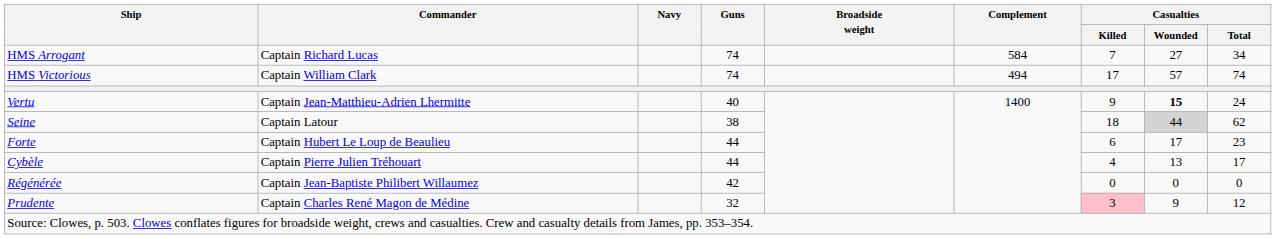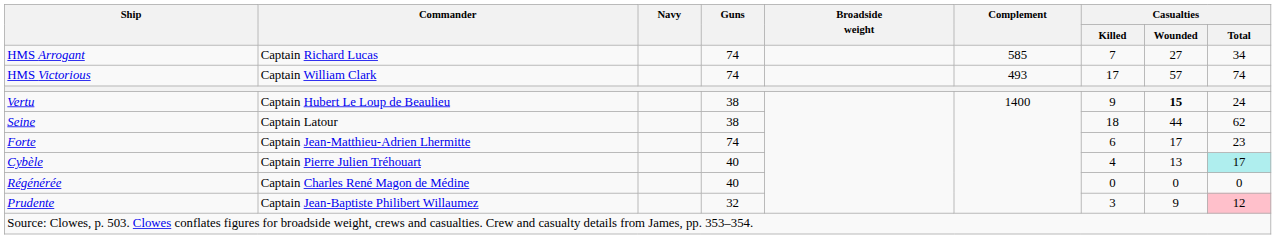HMS Arrogant | Complement: 584 -> 585
HMS Victorious | Complement: 494 -> 493
Vertu | Commander: Captain Jean-Matthieu-Adrien Lhermitte -> Captain Hubert Le Loup de Beaulieu
Vertu | Guns: 40 -> 38
Seine | Casualties / Wounded: lightgrey background -> no background
Forte | Commander: Captain Hubert Le Loup de Beaulieu -> Captain Jean-Matthieu-Adrien Lhermitte
Forte | Guns: 44 -> 74
Cybèle | Guns: 44 -> 40
Cybèle | Casualties / Total: no background -> paleturquoise background
Régénérée | Commander: Captain Jean-Baptiste Philibert Willaumez -> Captain Charles René Magon de Médine
Régénérée | Guns: 42 -> 40
Prudente | Commander: Captain Charles René Magon de Médine -> Captain Jean-Baptiste Philibert Willaumez
Prudente | Casualties / Killed: pink background -> no background
Prudente | Casualties / Total: no background -> pink background
